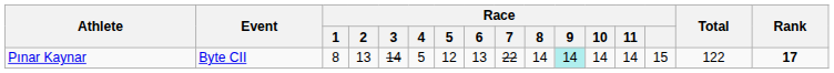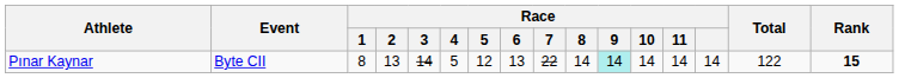Pınar Kaynar | Race: 15 -> 14
Pınar Kaynar | Rank: 17 -> 15
